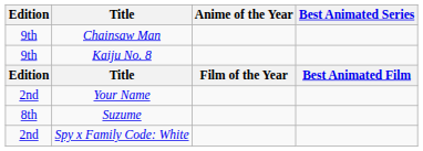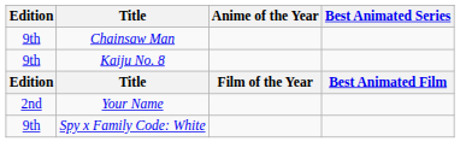- row: 8th | Suzume
Spy x Family Code: White | Edition: 2nd -> 9th
